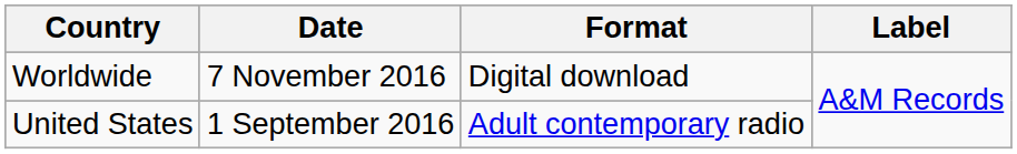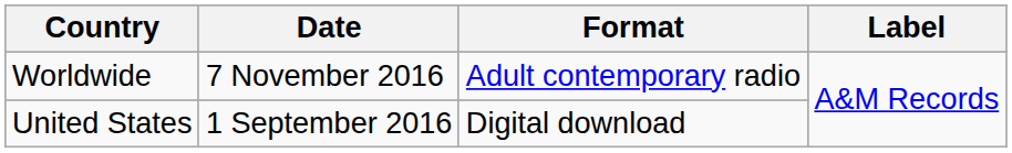Worldwide | Format: Digital download -> Adult contemporary radio
United States | Format: Adult contemporary radio -> Digital download
